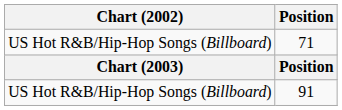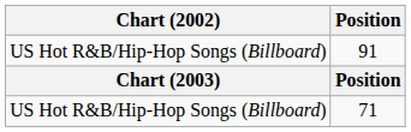rows swapped: 71 <-> 91
